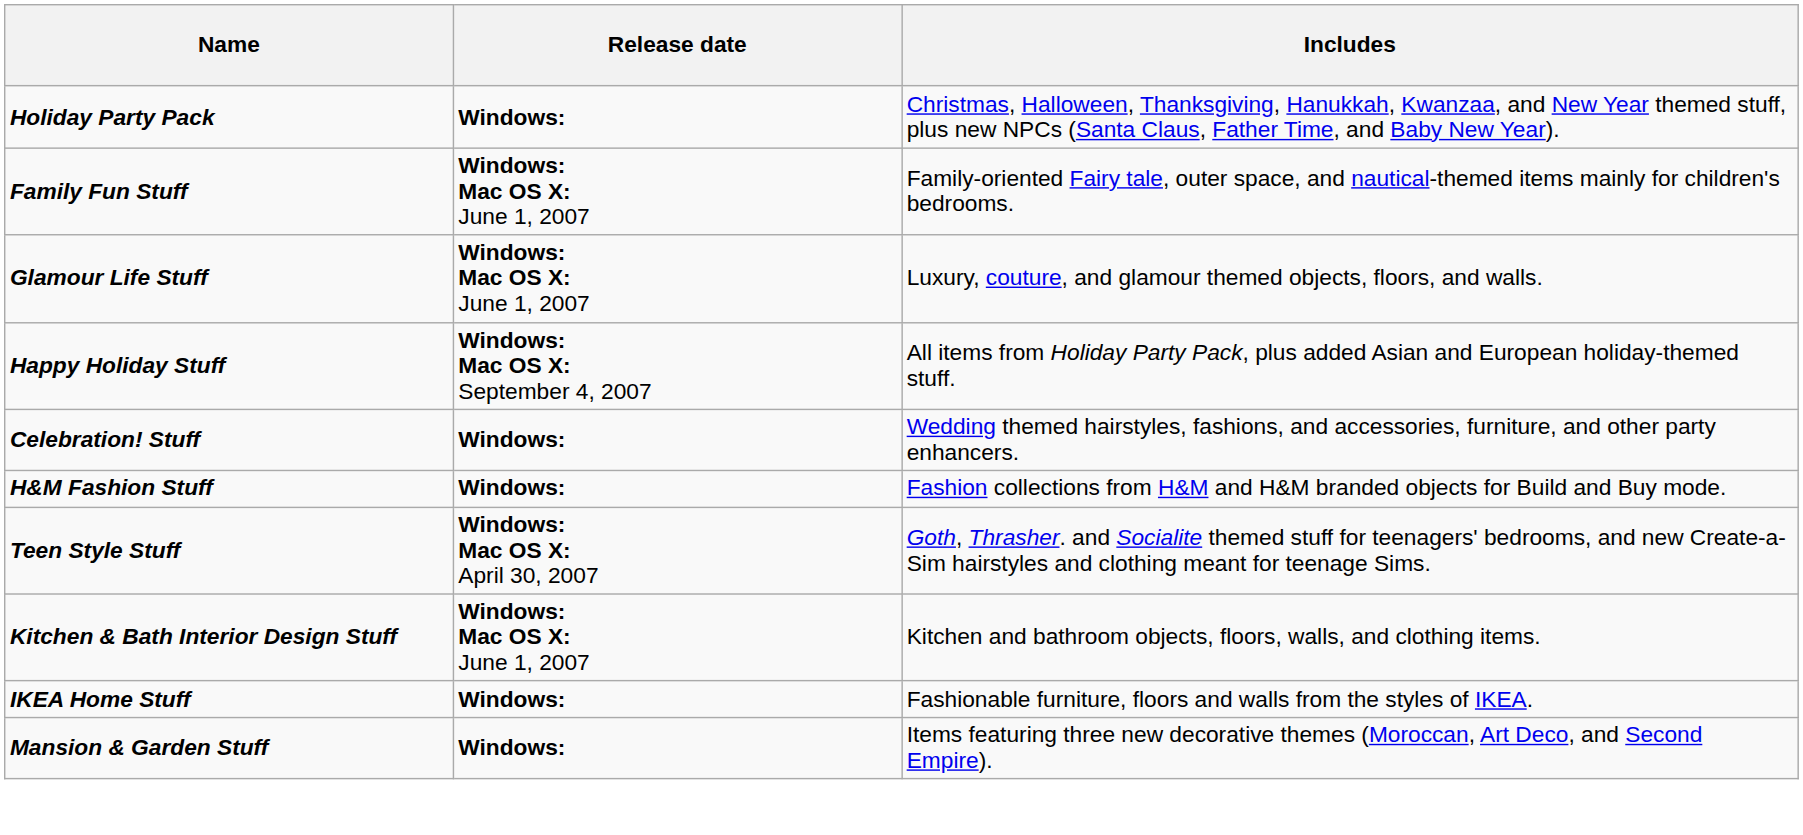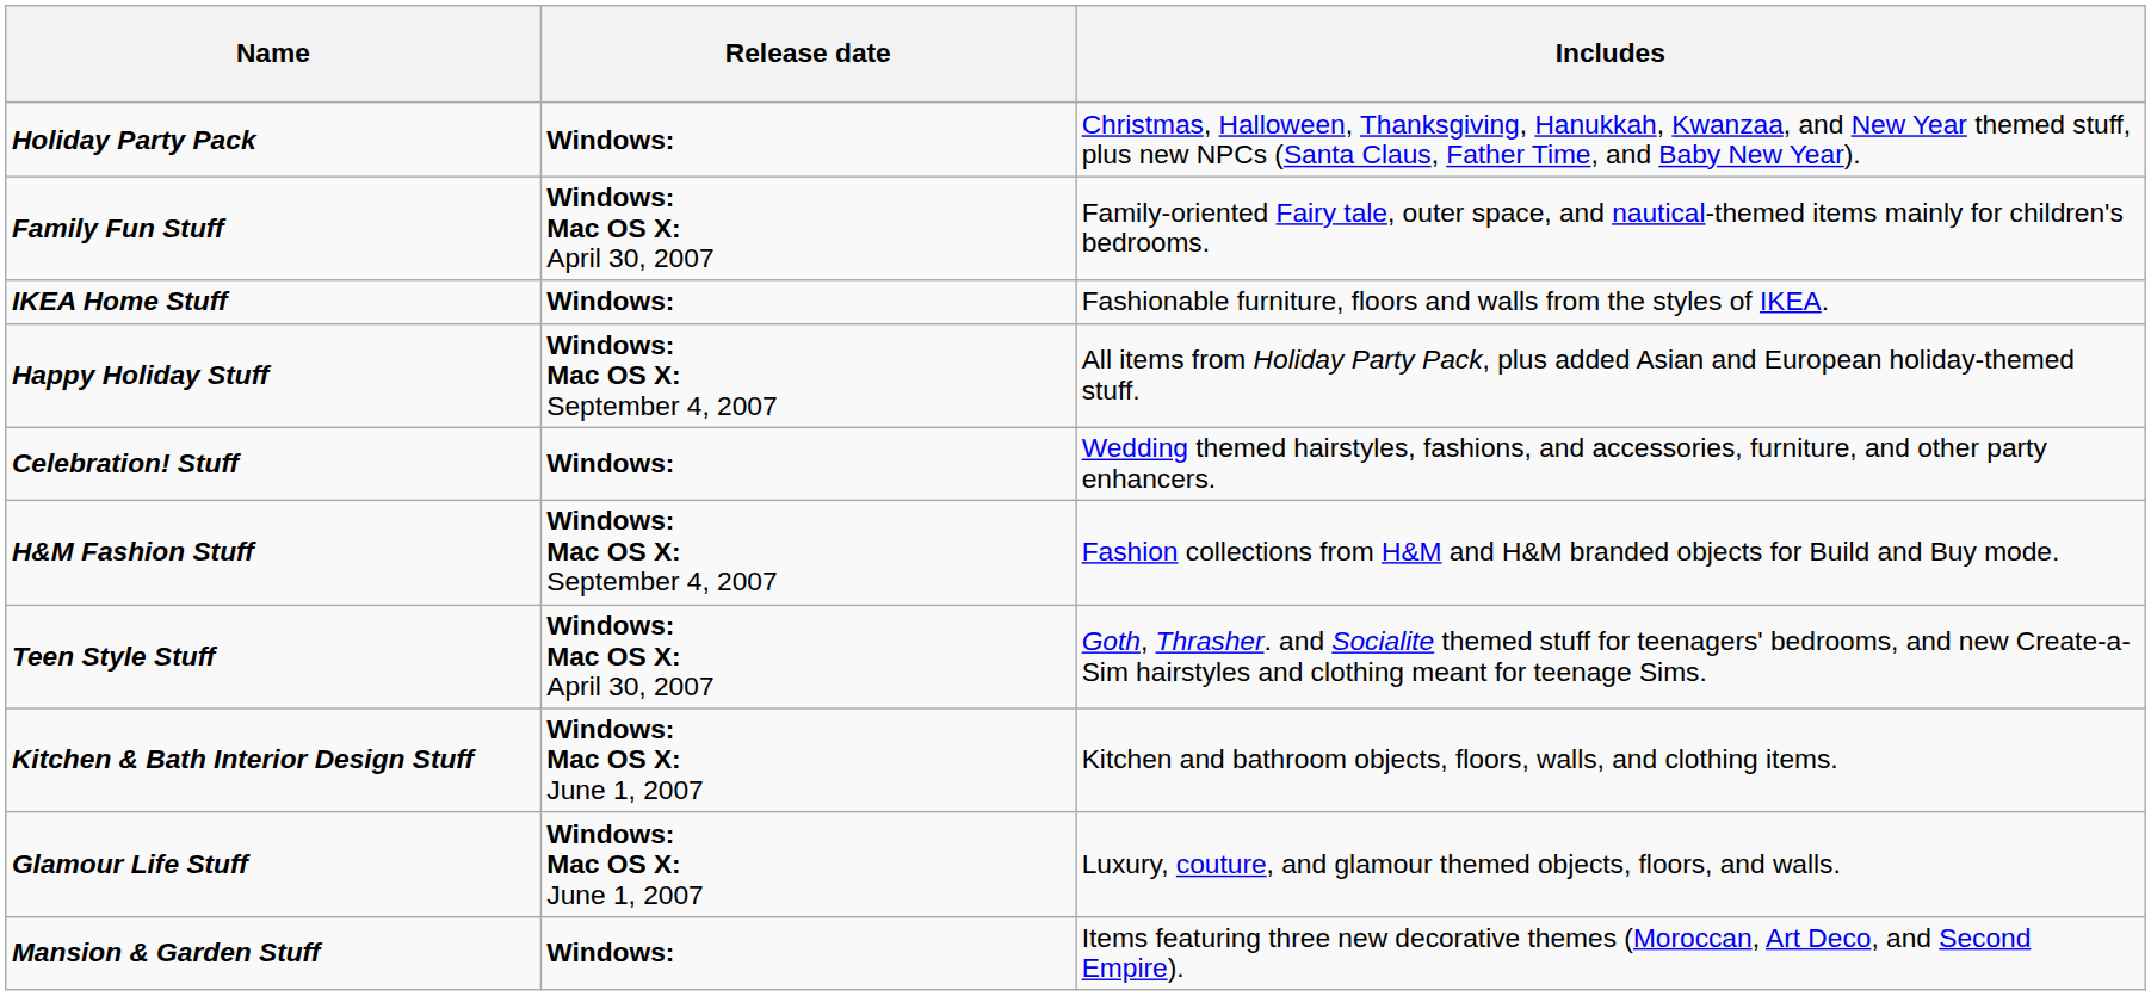Family Fun Stuff | Release date: Windows: Mac OS X: June 1, 2007 -> Windows: Mac OS X: April 30, 2007
rows swapped: Glamour Life Stuff <-> IKEA Home Stuff
H&M Fashion Stuff | Release date: Windows: -> Windows: Mac OS X: September 4, 2007
